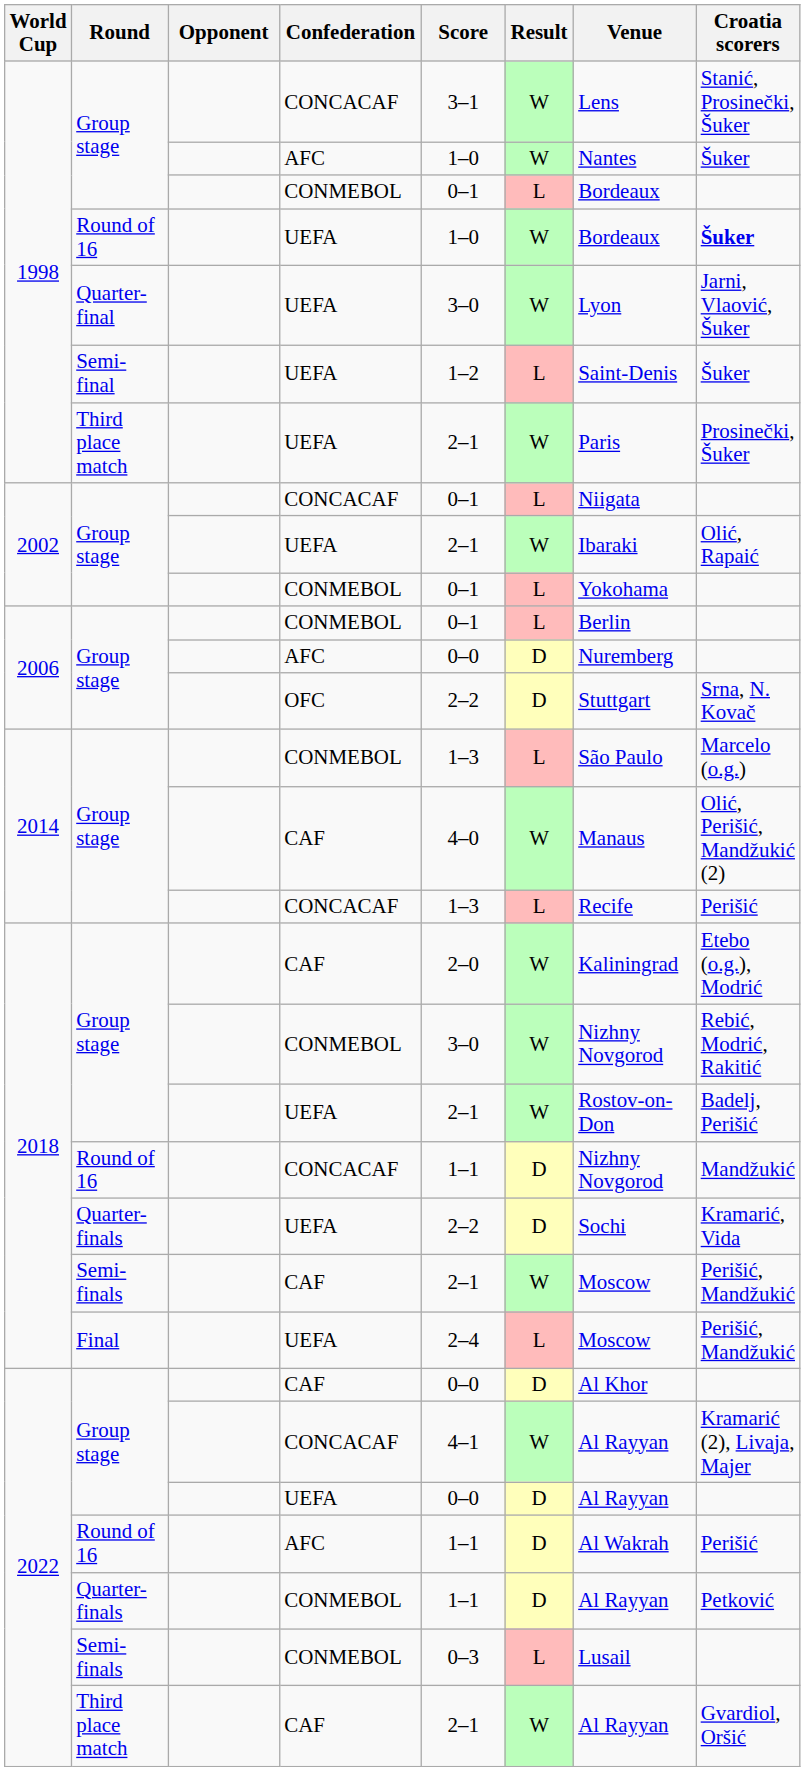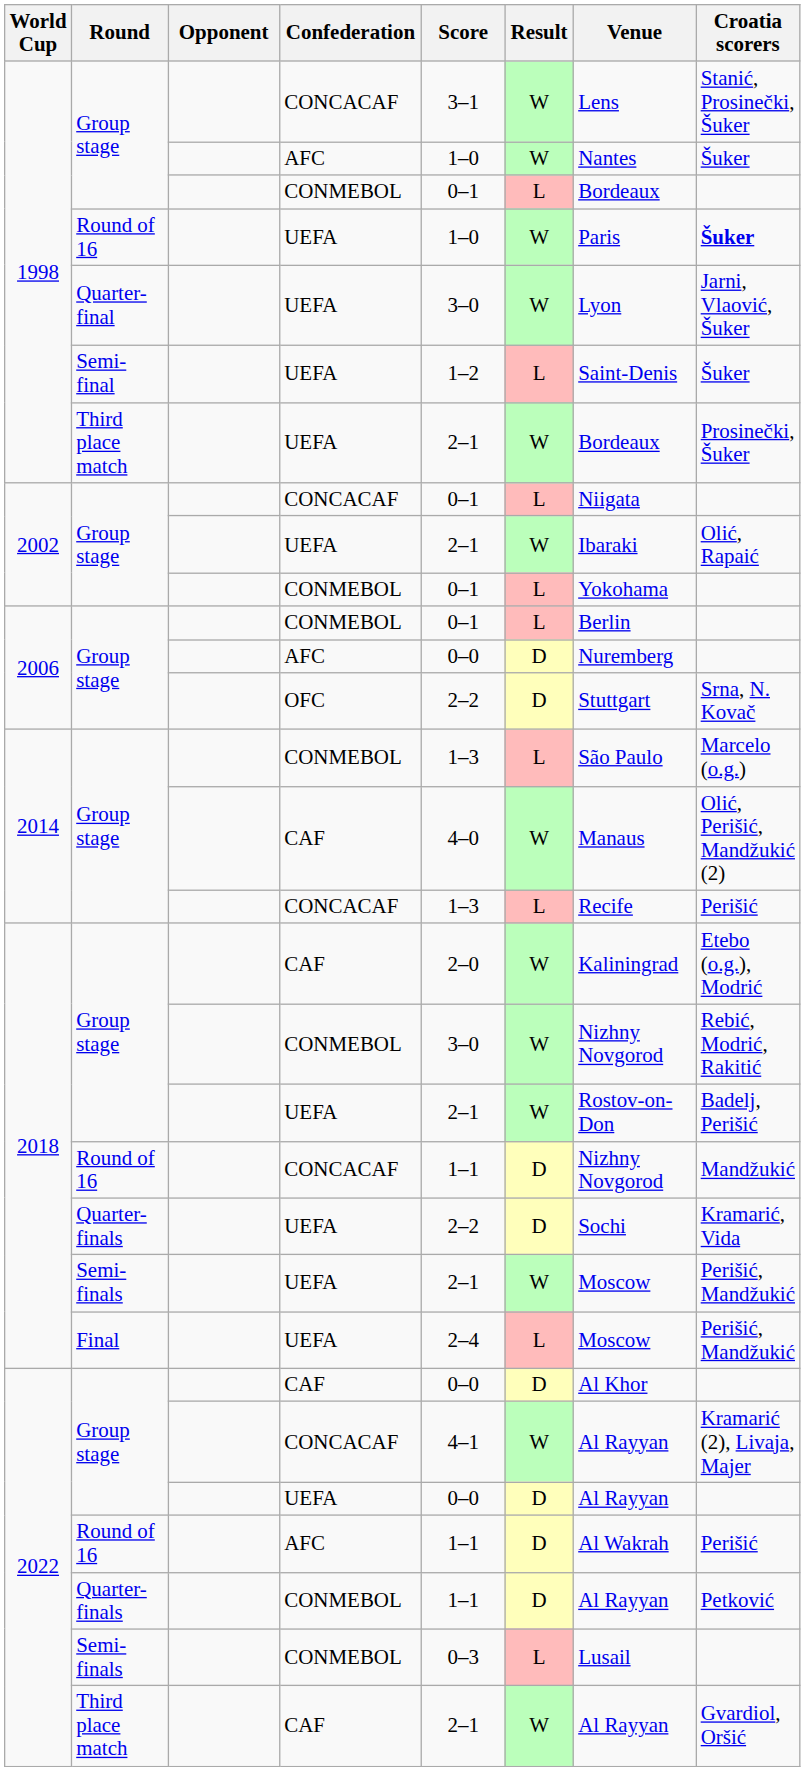1998 / Round of 16 | Venue: Bordeaux -> Paris
1998 / Third place match | Venue: Paris -> Bordeaux
2018 / Semi-finals | Confederation: CAF -> UEFA
